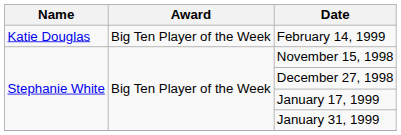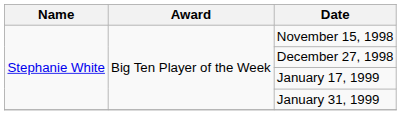- row: Katie Douglas | Big Ten Player of the Week | February 14, 1999
